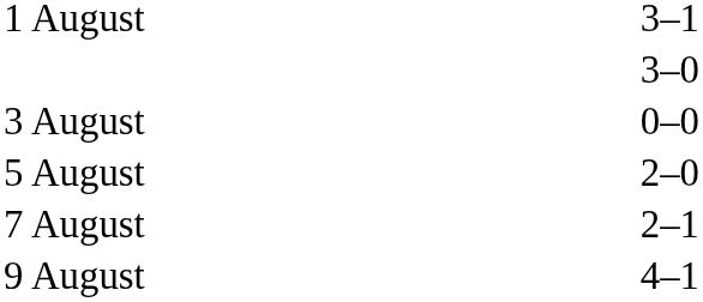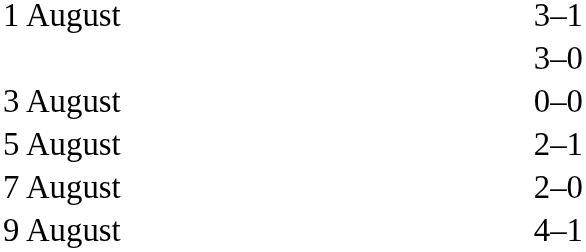5 August | column 3: 2–0 -> 2–1
7 August | column 3: 2–1 -> 2–0
